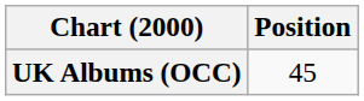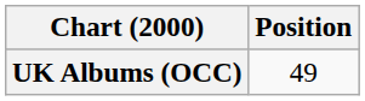UK Albums (OCC) | Position: 45 -> 49
